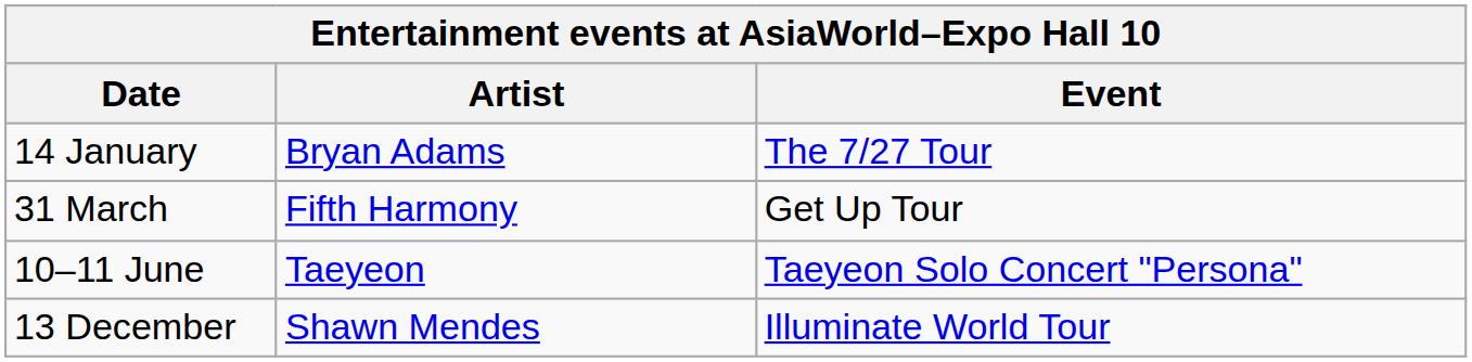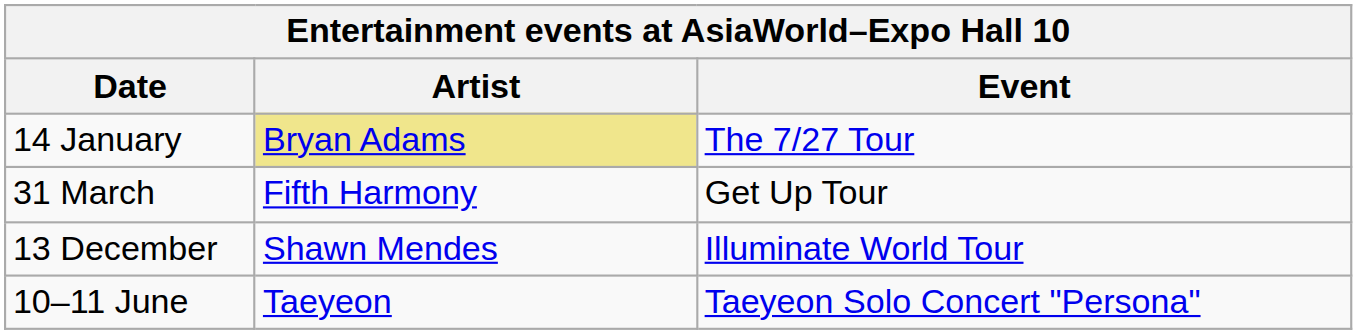14 January | Artist: no background -> khaki background
rows swapped: 10–11 June <-> 13 December
